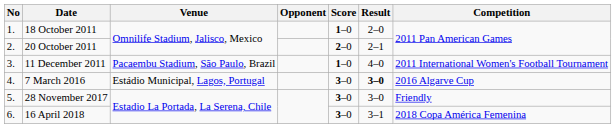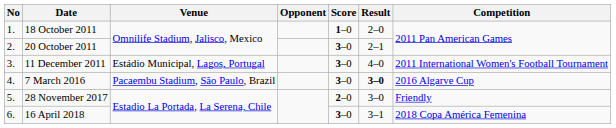20 October 2011 | Score: 2–0 -> 3–0
11 December 2011 | Venue: Pacaembu Stadium, São Paulo, Brazil -> Estádio Municipal, Lagos, Portugal
11 December 2011 | Score: 1–0 -> 3–0
7 March 2016 | Venue: Estádio Municipal, Lagos, Portugal -> Pacaembu Stadium, São Paulo, Brazil
28 November 2017 | Score: 3–0 -> 2–0
